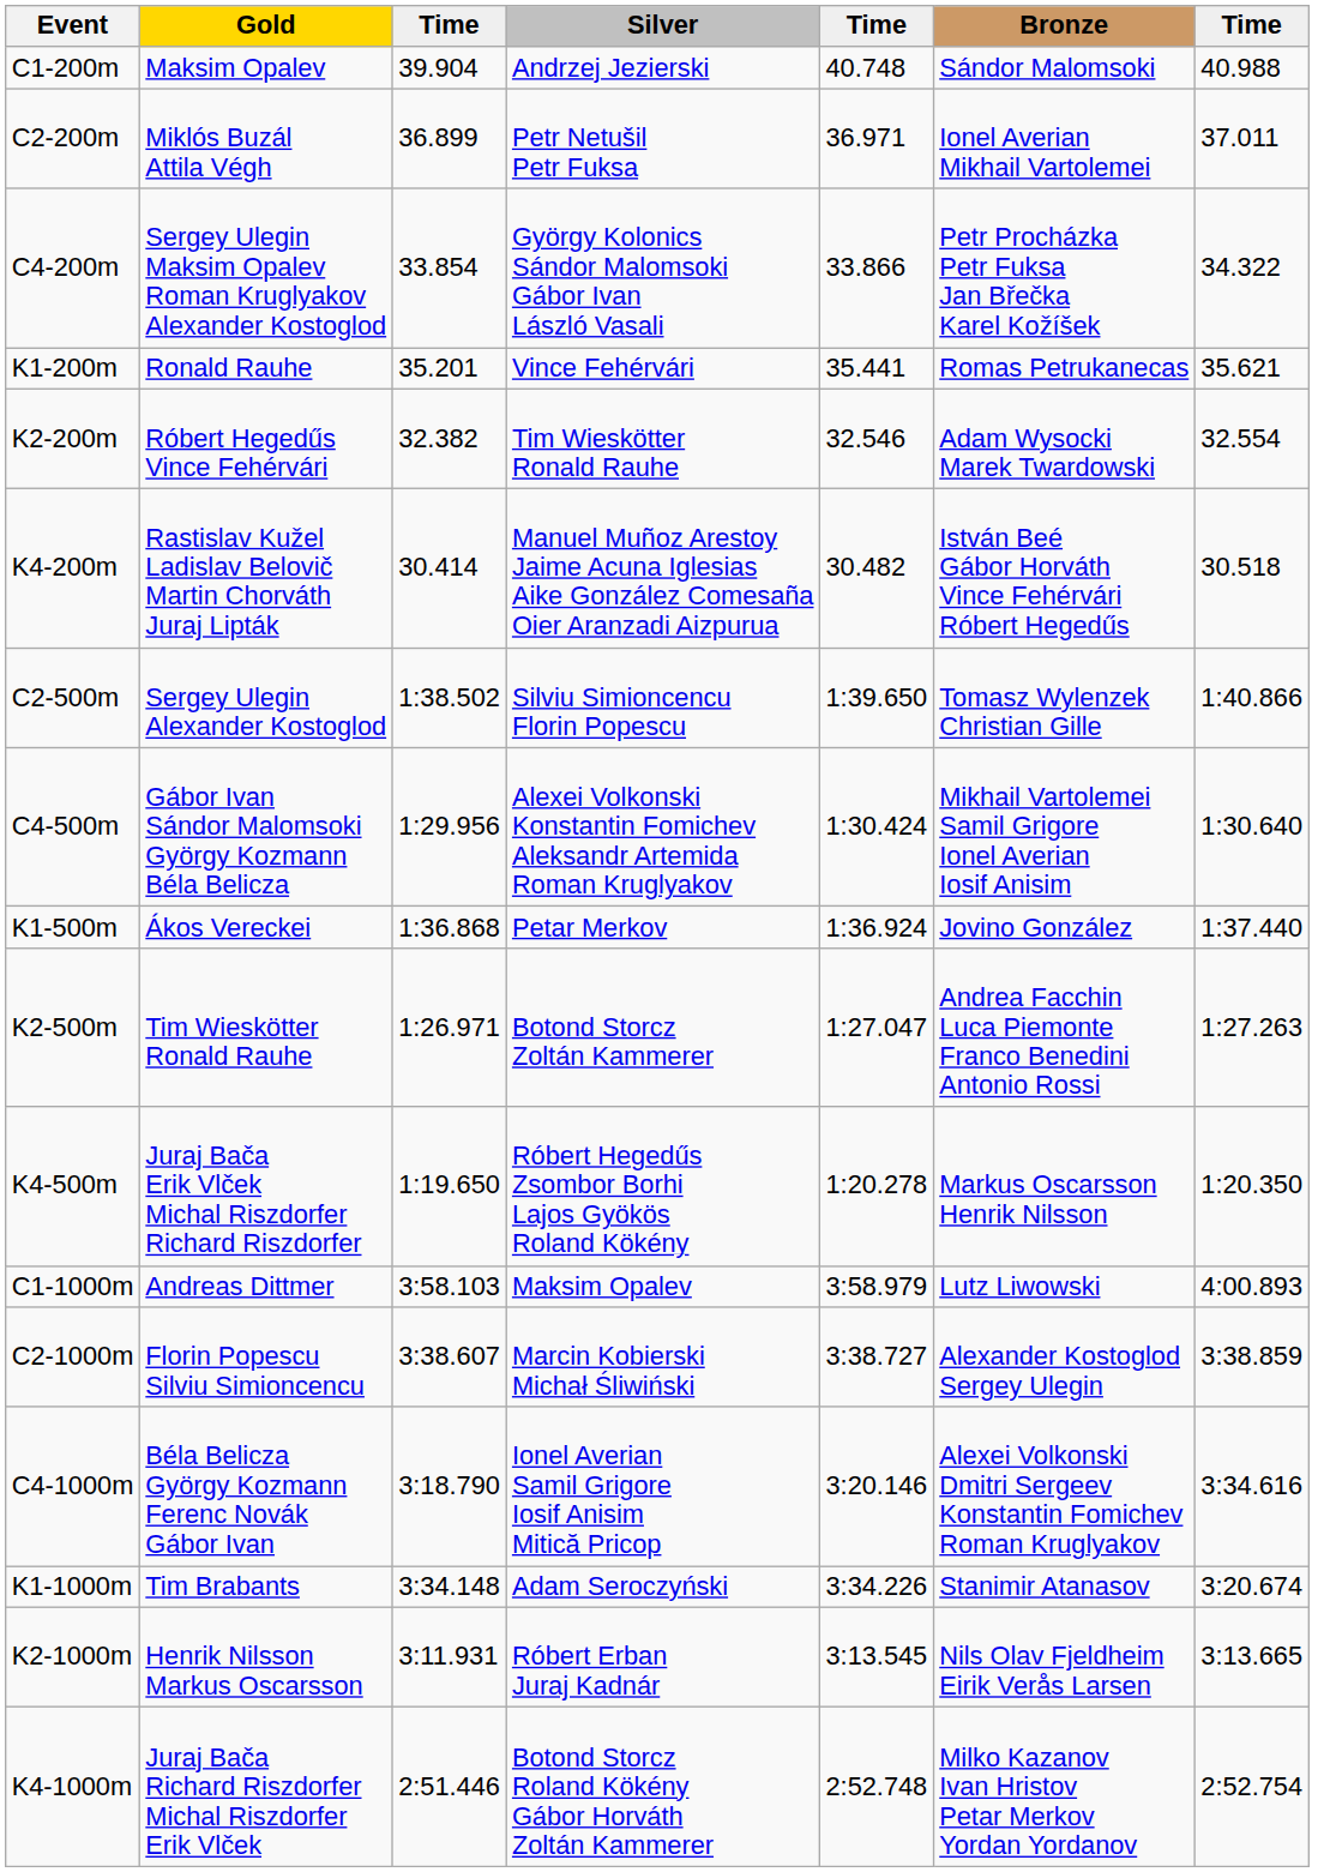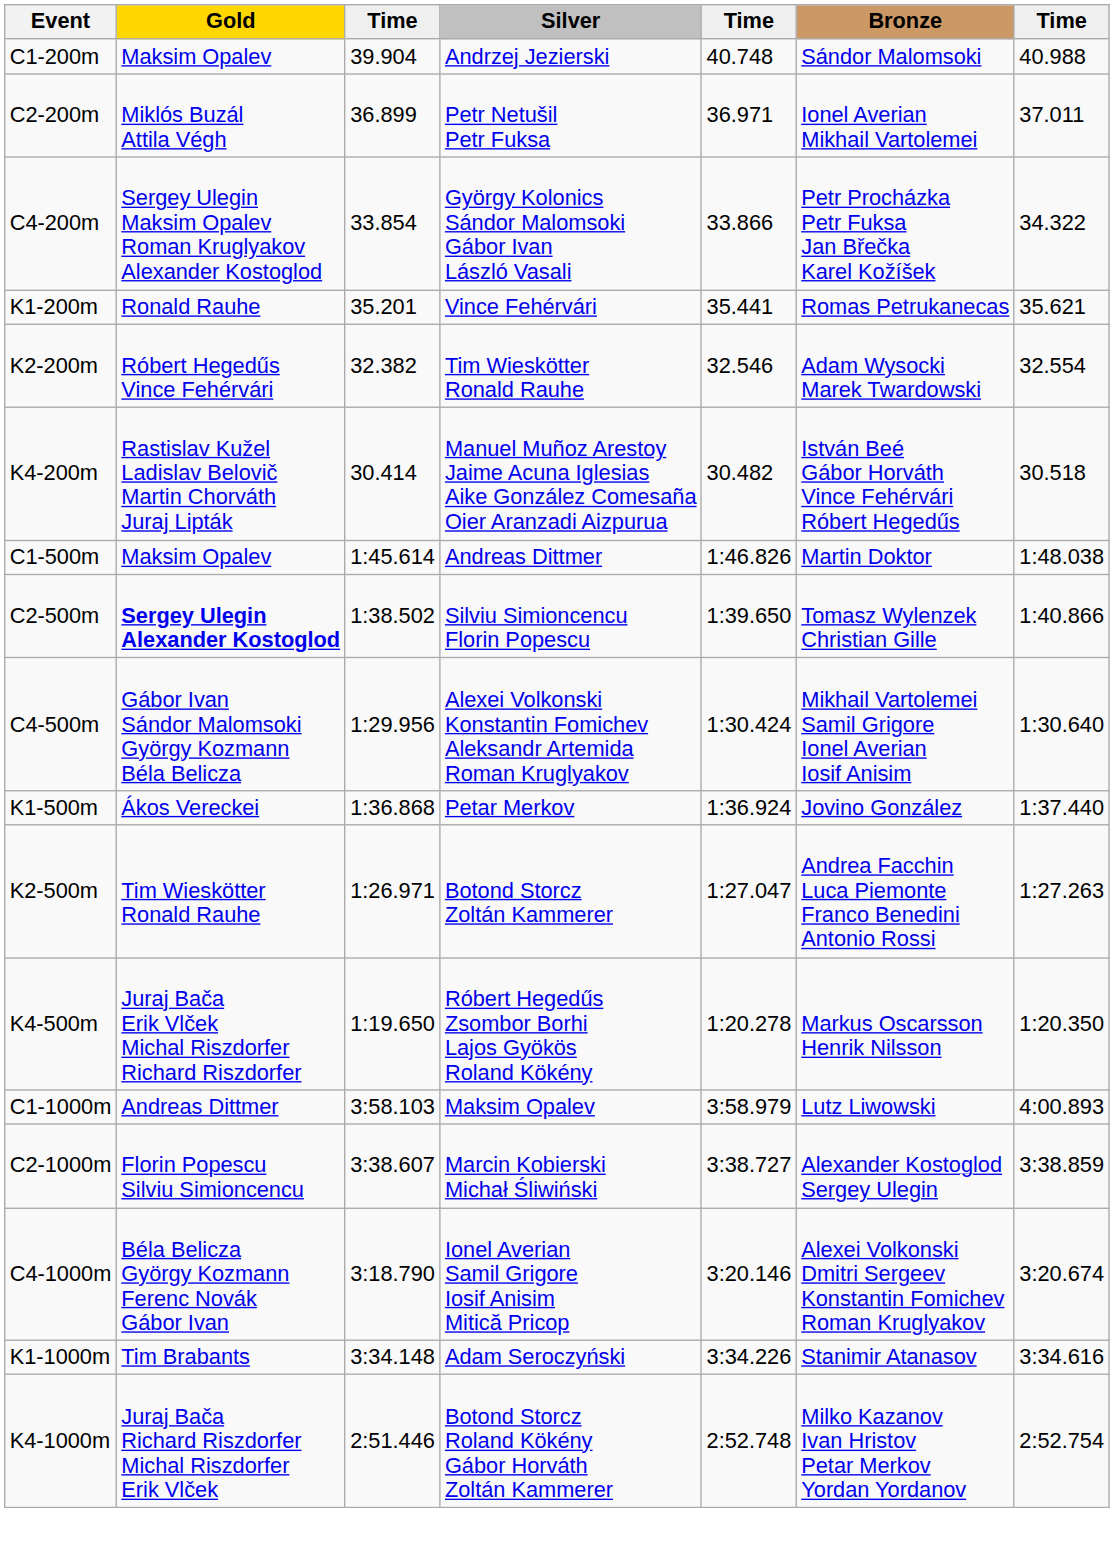+ row: C1-500m | Maksim Opalev | 1:45.614 | Andreas Dittmer | 1:46.826 | Martin Doktor | 1:48.038
C2-500m | Gold: normal -> bold
C4-1000m | column 7: 3:34.616 -> 3:20.674
K1-1000m | column 7: 3:20.674 -> 3:34.616
- row: K2-1000m | Henrik Nilsson Markus Oscarsson | 3:11.931 | Róbert Erban Juraj Kadnár | 3:13.545 | Nils Olav Fjeldheim Eirik Verås Larsen | 3:13.665
